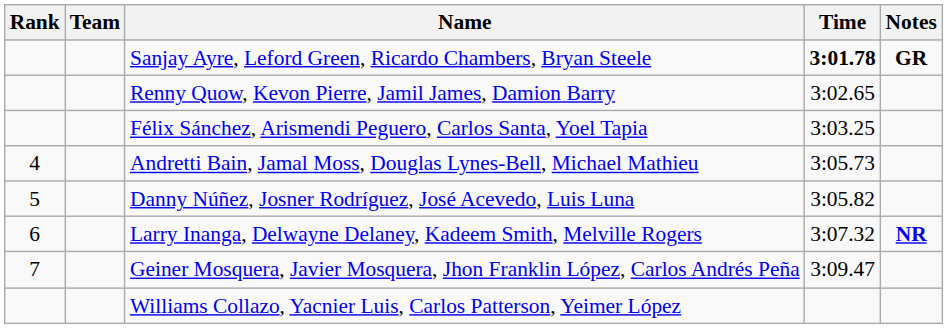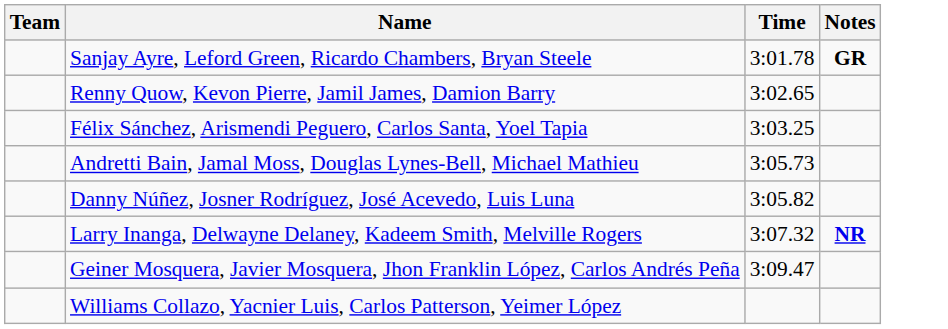- column: Rank | 4 | 5 | 6 | 7
Sanjay Ayre, Leford Green, Ricardo Chambers, Bryan Steele | Time: bold -> normal
